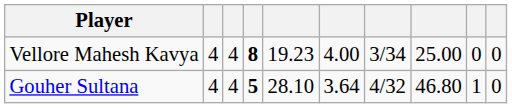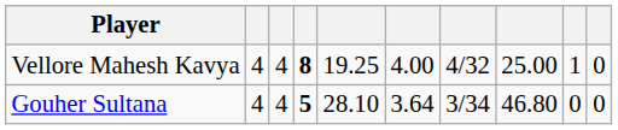Vellore Mahesh Kavya | column 5: 19.23 -> 19.25
Vellore Mahesh Kavya | column 7: 3/34 -> 4/32
Vellore Mahesh Kavya | column 9: 0 -> 1
Gouher Sultana | column 7: 4/32 -> 3/34
Gouher Sultana | column 9: 1 -> 0
